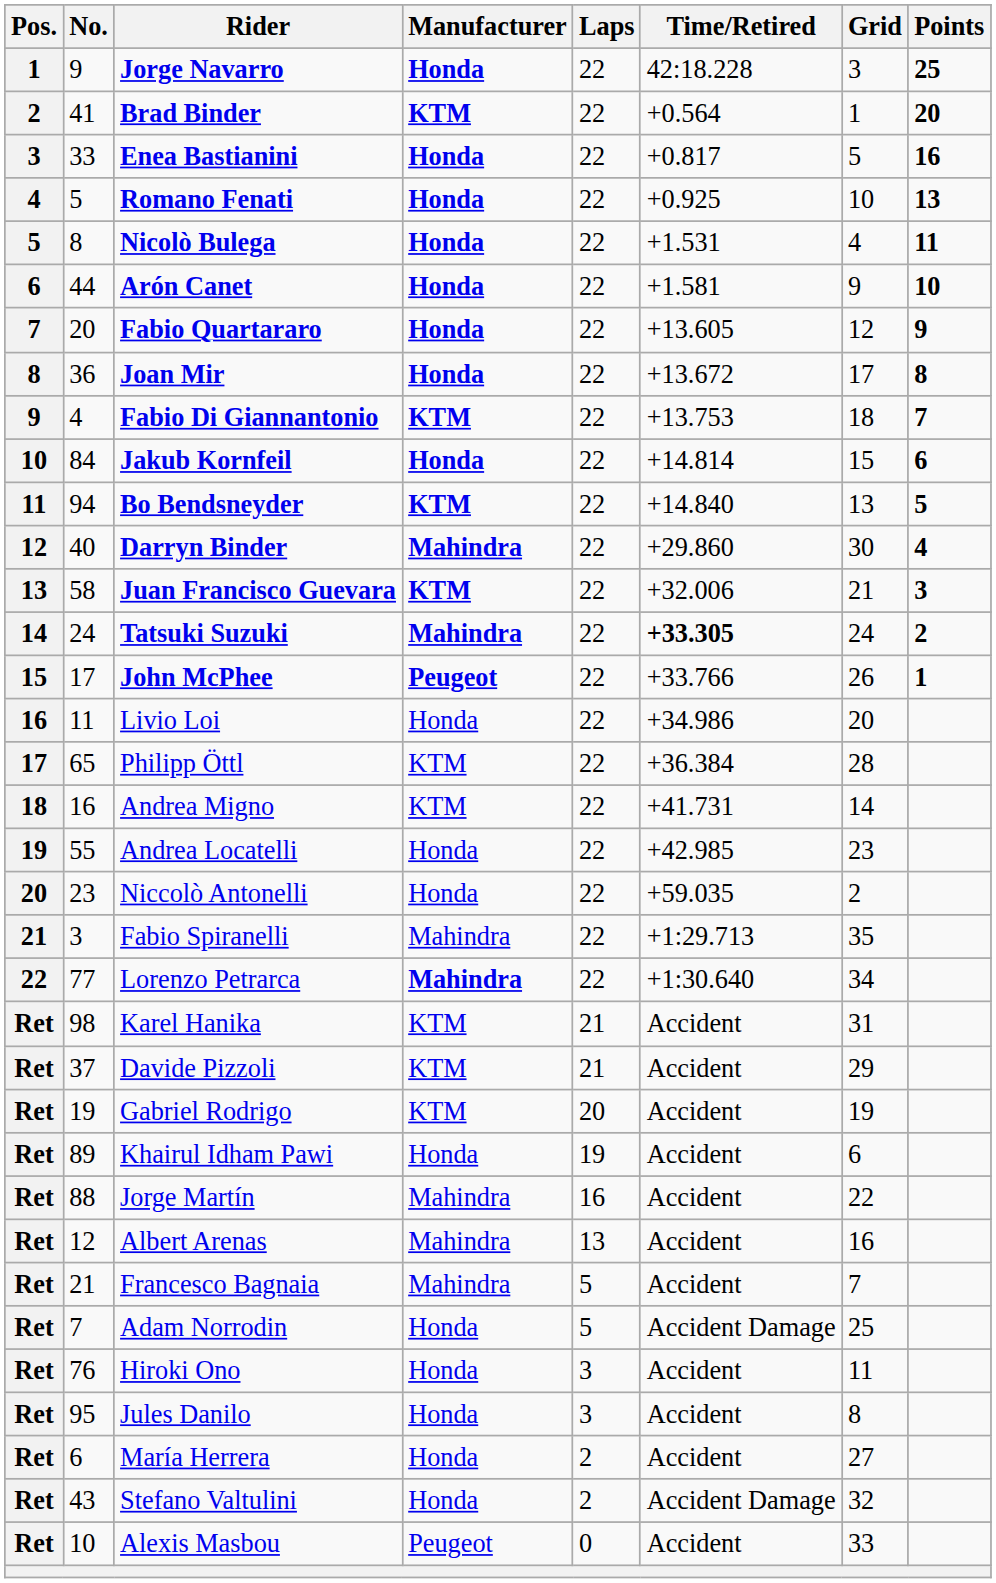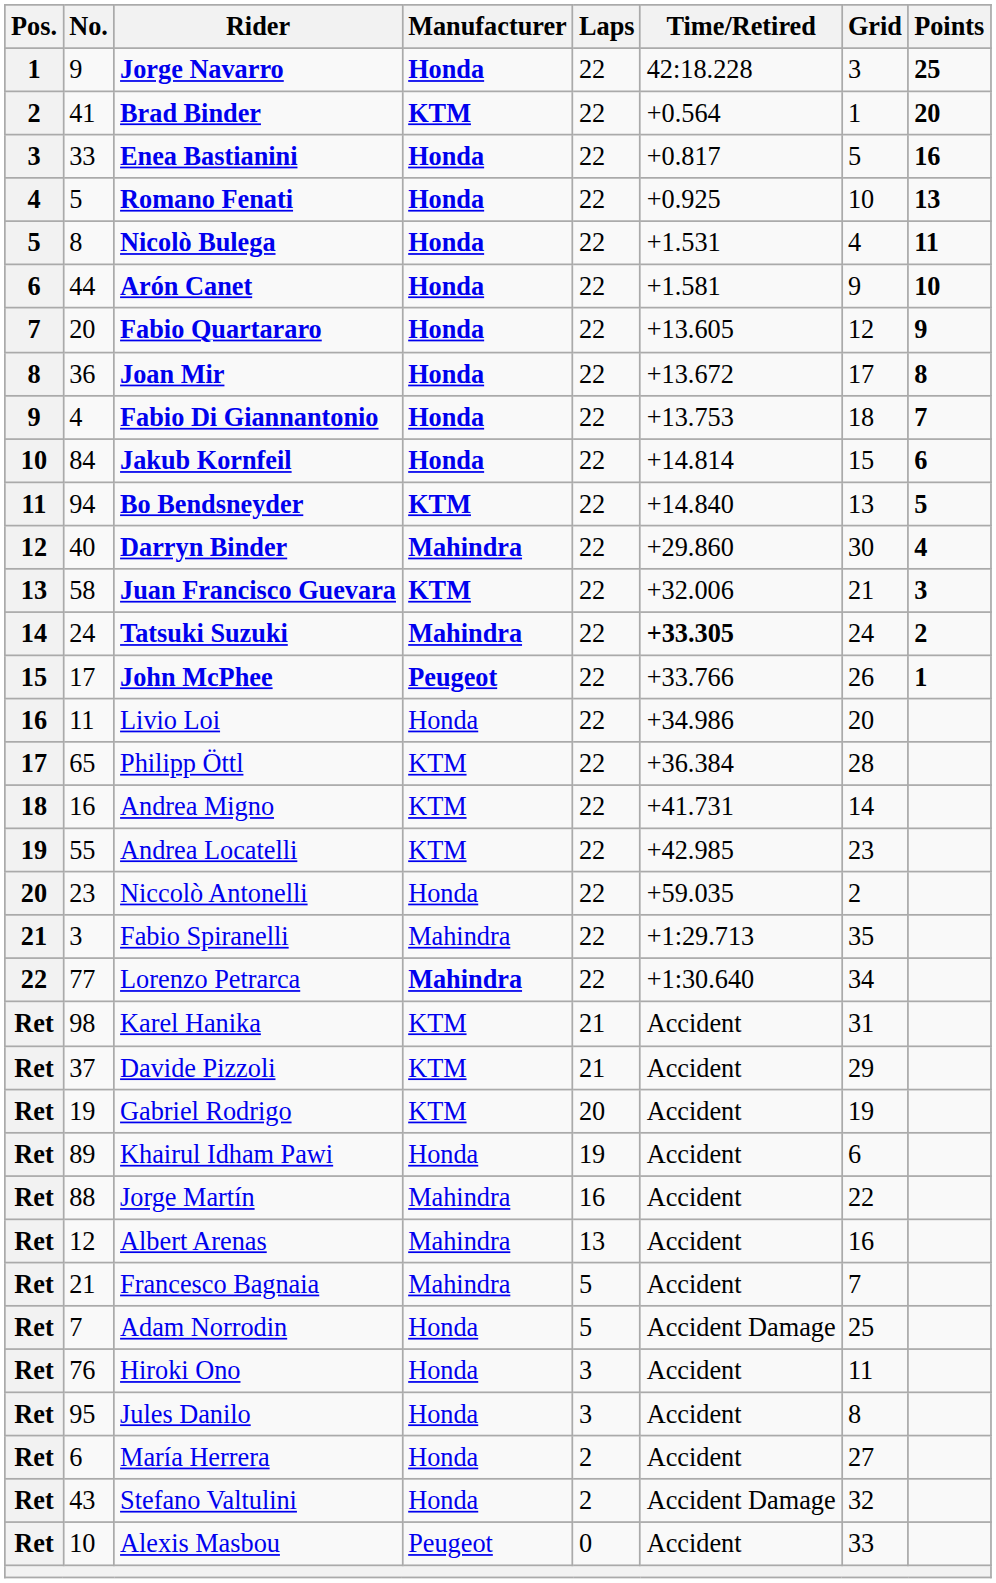Fabio Di Giannantonio | Manufacturer: KTM -> Honda
Andrea Locatelli | Manufacturer: Honda -> KTM
